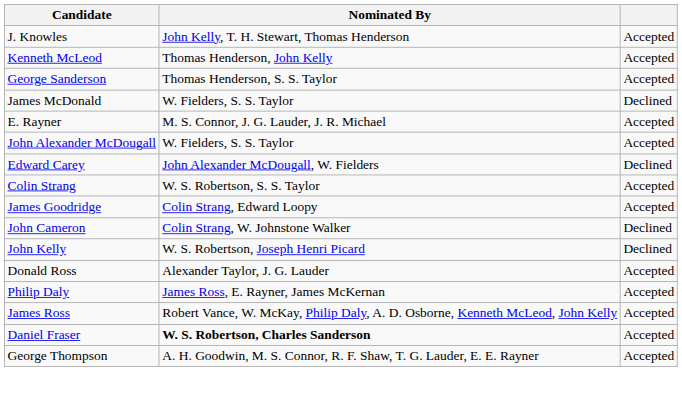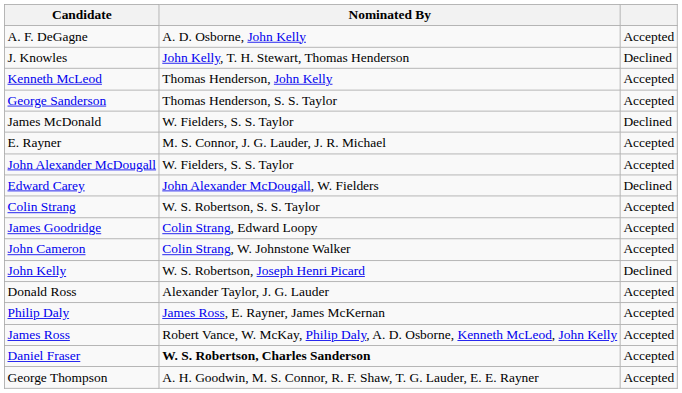+ row: A. F. DeGagne | A. D. Osborne, John Kelly | Accepted
J. Knowles | column 3: Accepted -> Declined
John Cameron | column 3: Declined -> Accepted
